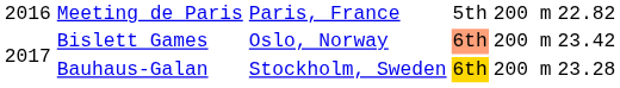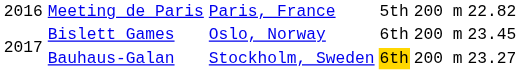Bislett Games | column 4: lightsalmon background -> no background
Bislett Games | column 6: 23.42 -> 23.45
Bauhaus-Galan | column 6: 23.28 -> 23.27
